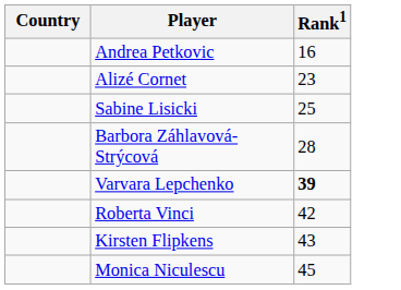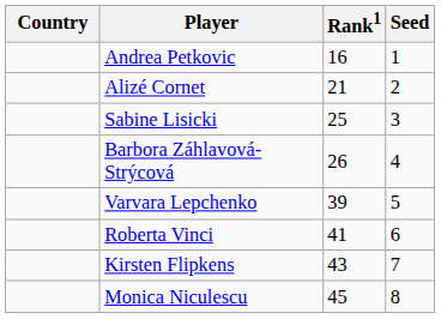+ column: Seed | 1 | 2 | 3 | 4 | 5 | 6 | 7 | 8
Alizé Cornet | Rank1: 23 -> 21
Barbora Záhlavová-Strýcová | Rank1: 28 -> 26
Varvara Lepchenko | Rank1: bold -> normal
Roberta Vinci | Rank1: 42 -> 41
